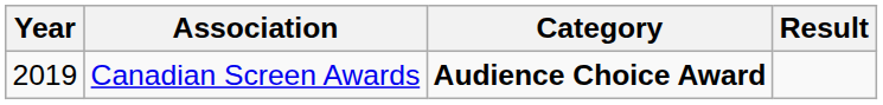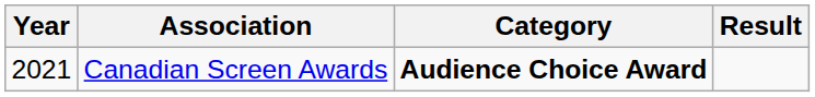Canadian Screen Awards | Year: 2019 -> 2021
